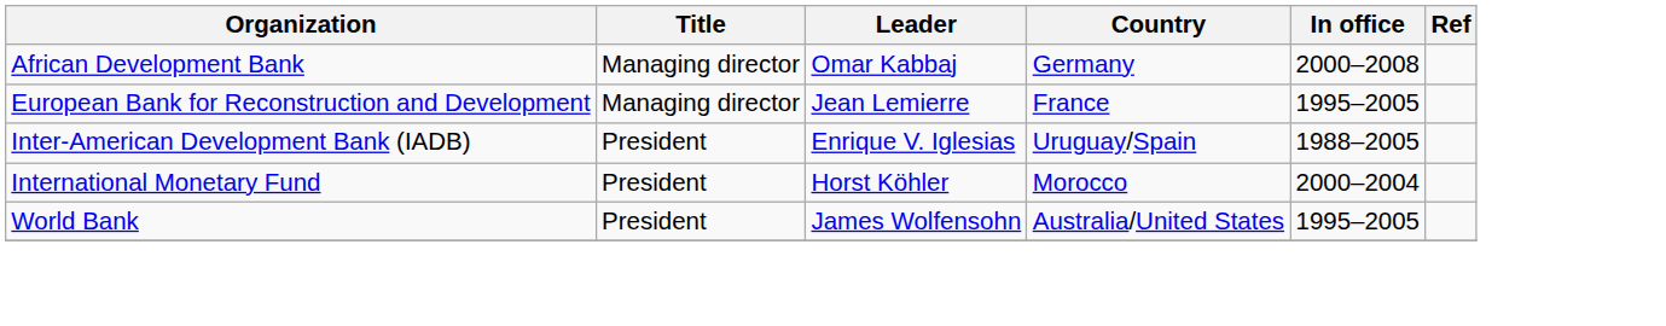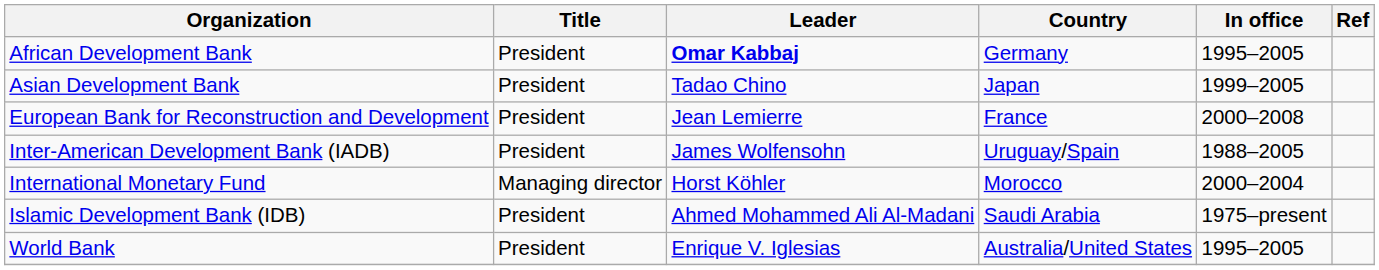African Development Bank | Title: Managing director -> President
African Development Bank | Leader: normal -> bold
African Development Bank | In office: 2000–2008 -> 1995–2005
+ row: Asian Development Bank | President | Tadao Chino | Japan | 1999–2005
European Bank for Reconstruction and Development | Title: Managing director -> President
European Bank for Reconstruction and Development | In office: 1995–2005 -> 2000–2008
Inter-American Development Bank (IADB) | Leader: Enrique V. Iglesias -> James Wolfensohn
International Monetary Fund | Title: President -> Managing director
+ row: Islamic Development Bank (IDB) | President | Ahmed Mohammed Ali Al-Madani | Saudi Arabia | 1975–present
World Bank | Leader: James Wolfensohn -> Enrique V. Iglesias
